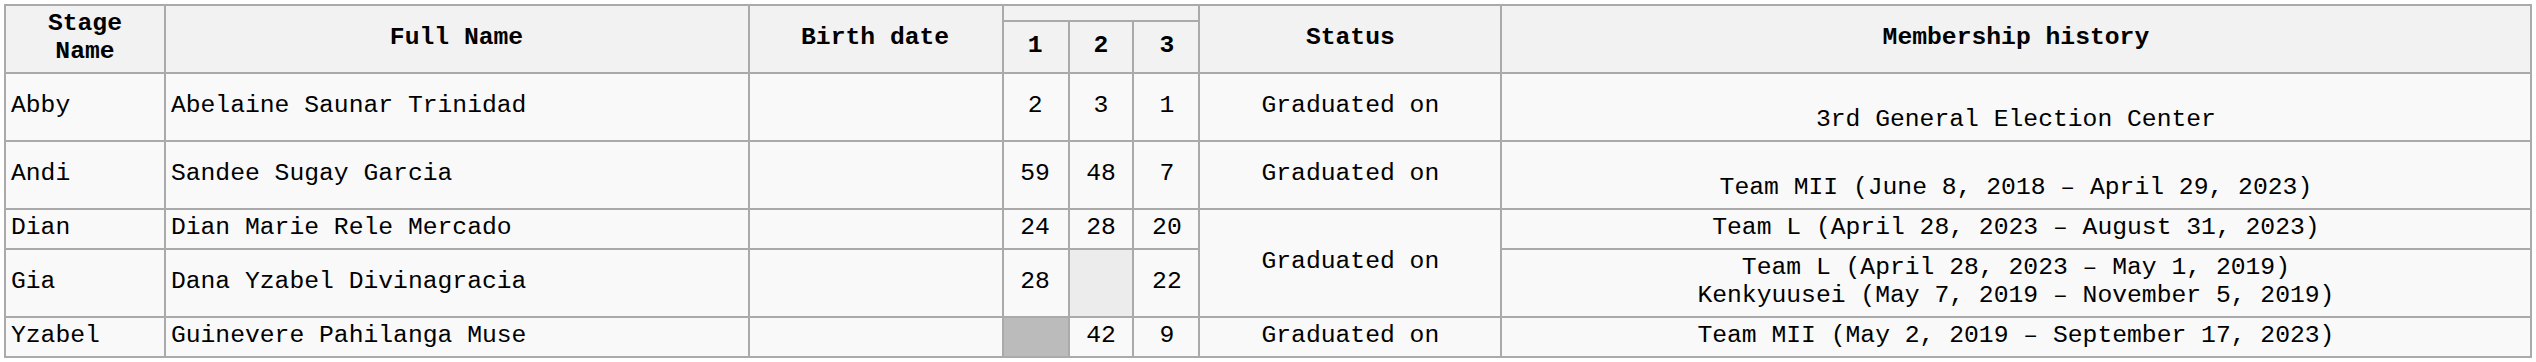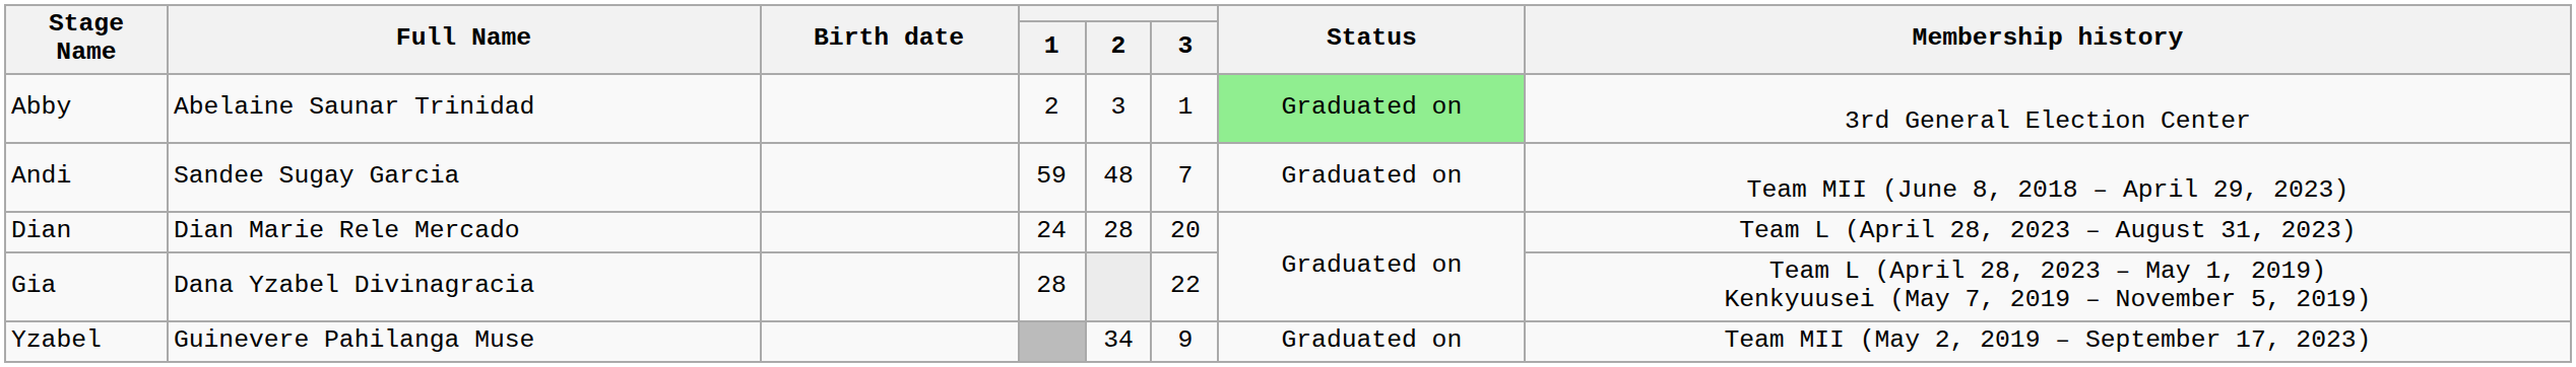Abby | Status: no background -> lightgreen background
Yzabel | 2: 42 -> 34
